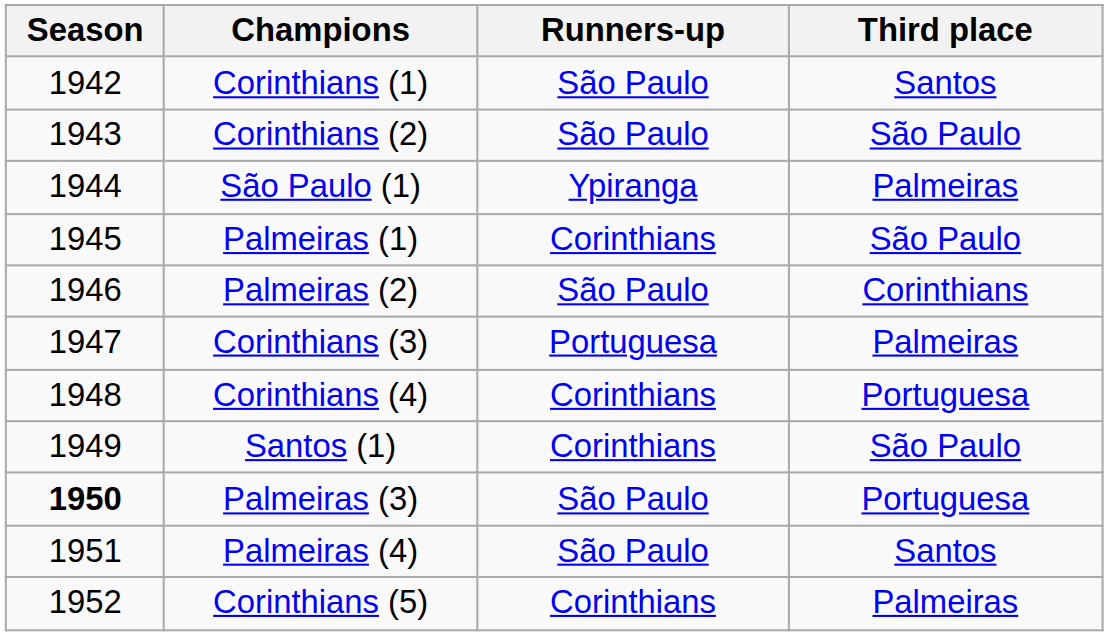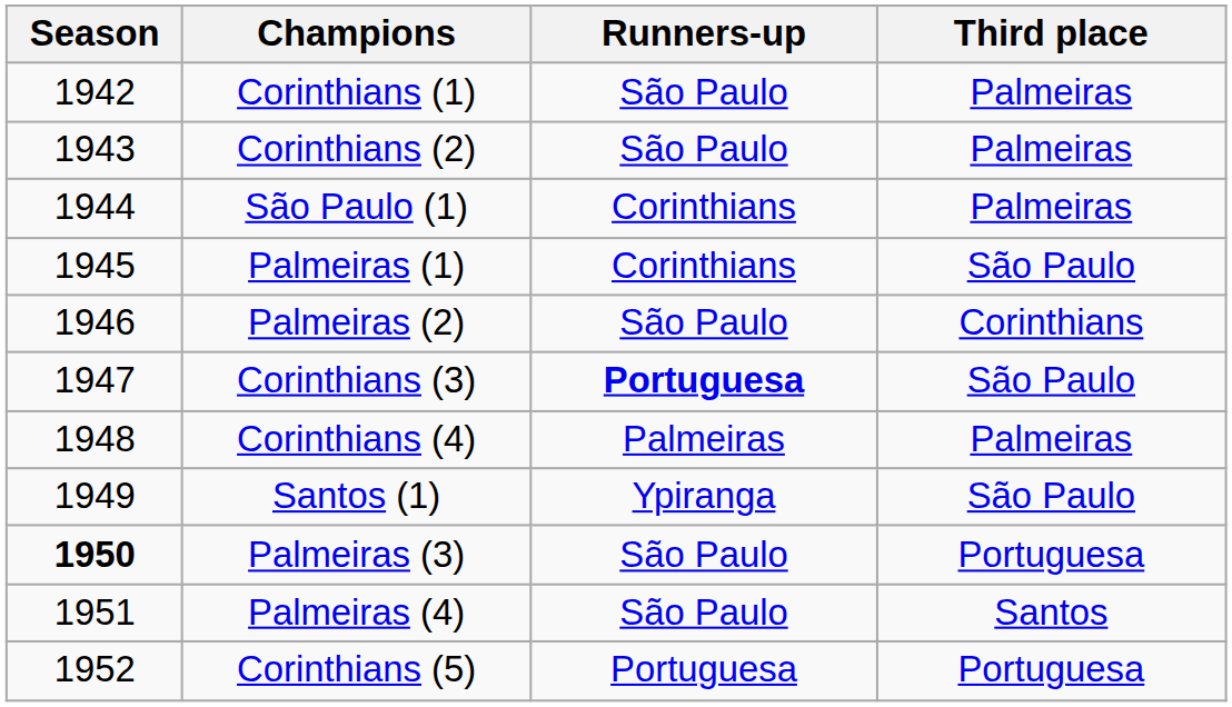Corinthians (1) | Third place: Santos -> Palmeiras
Corinthians (2) | Third place: São Paulo -> Palmeiras
São Paulo (1) | Runners-up: Ypiranga -> Corinthians
Corinthians (3) | Runners-up: normal -> bold
Corinthians (3) | Third place: Palmeiras -> São Paulo
Corinthians (4) | Runners-up: Corinthians -> Palmeiras
Corinthians (4) | Third place: Portuguesa -> Palmeiras
Santos (1) | Runners-up: Corinthians -> Ypiranga
Corinthians (5) | Runners-up: Corinthians -> Portuguesa
Corinthians (5) | Third place: Palmeiras -> Portuguesa
